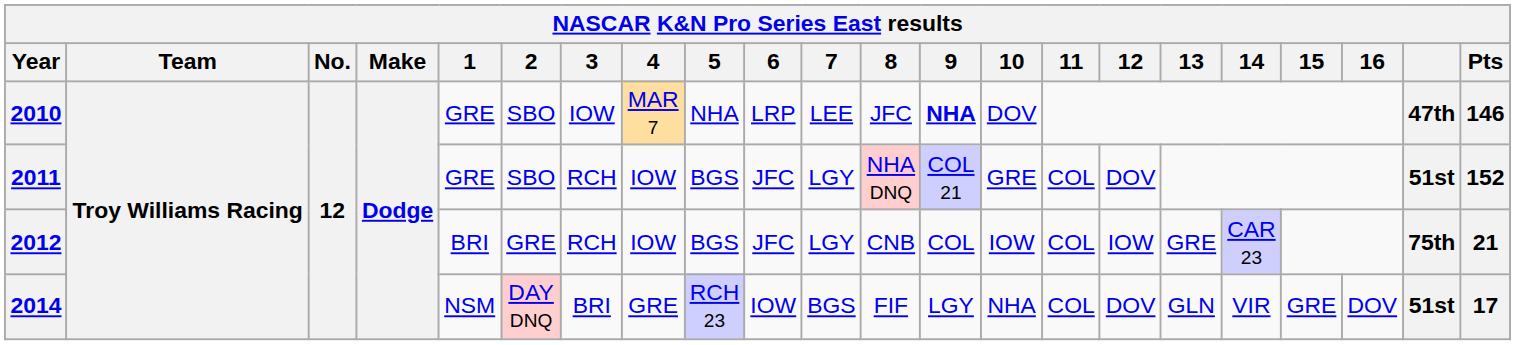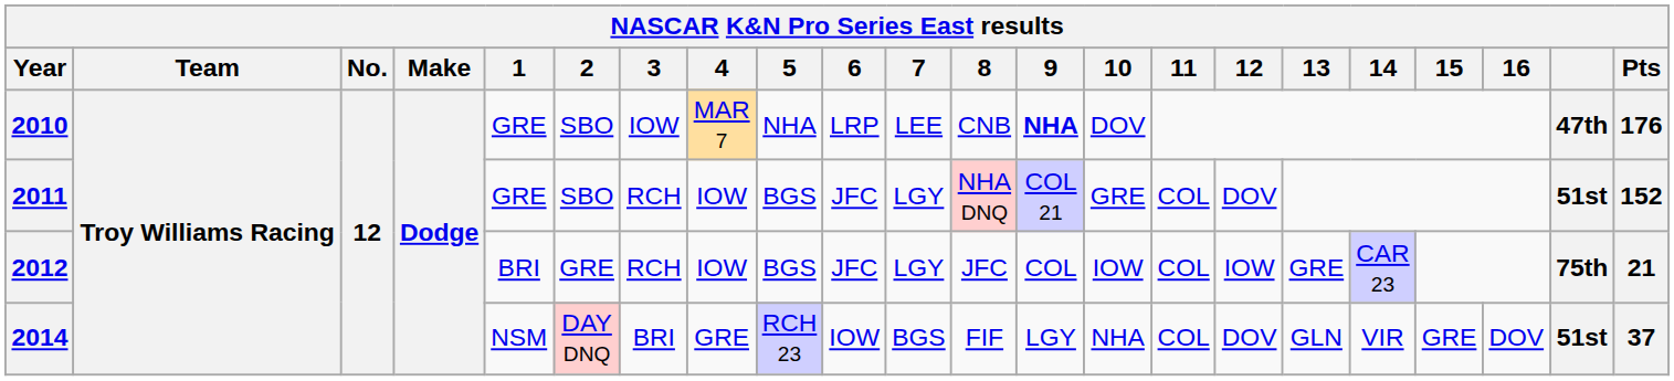2010 | 8: JFC -> CNB
2010 | Pts: 146 -> 176
2012 | 8: CNB -> JFC
2014 | Pts: 17 -> 37
